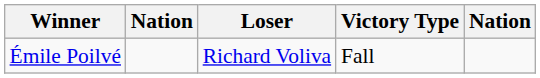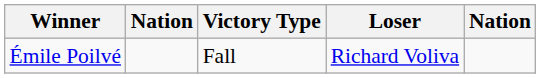columns swapped: Victory Type <-> Loser
